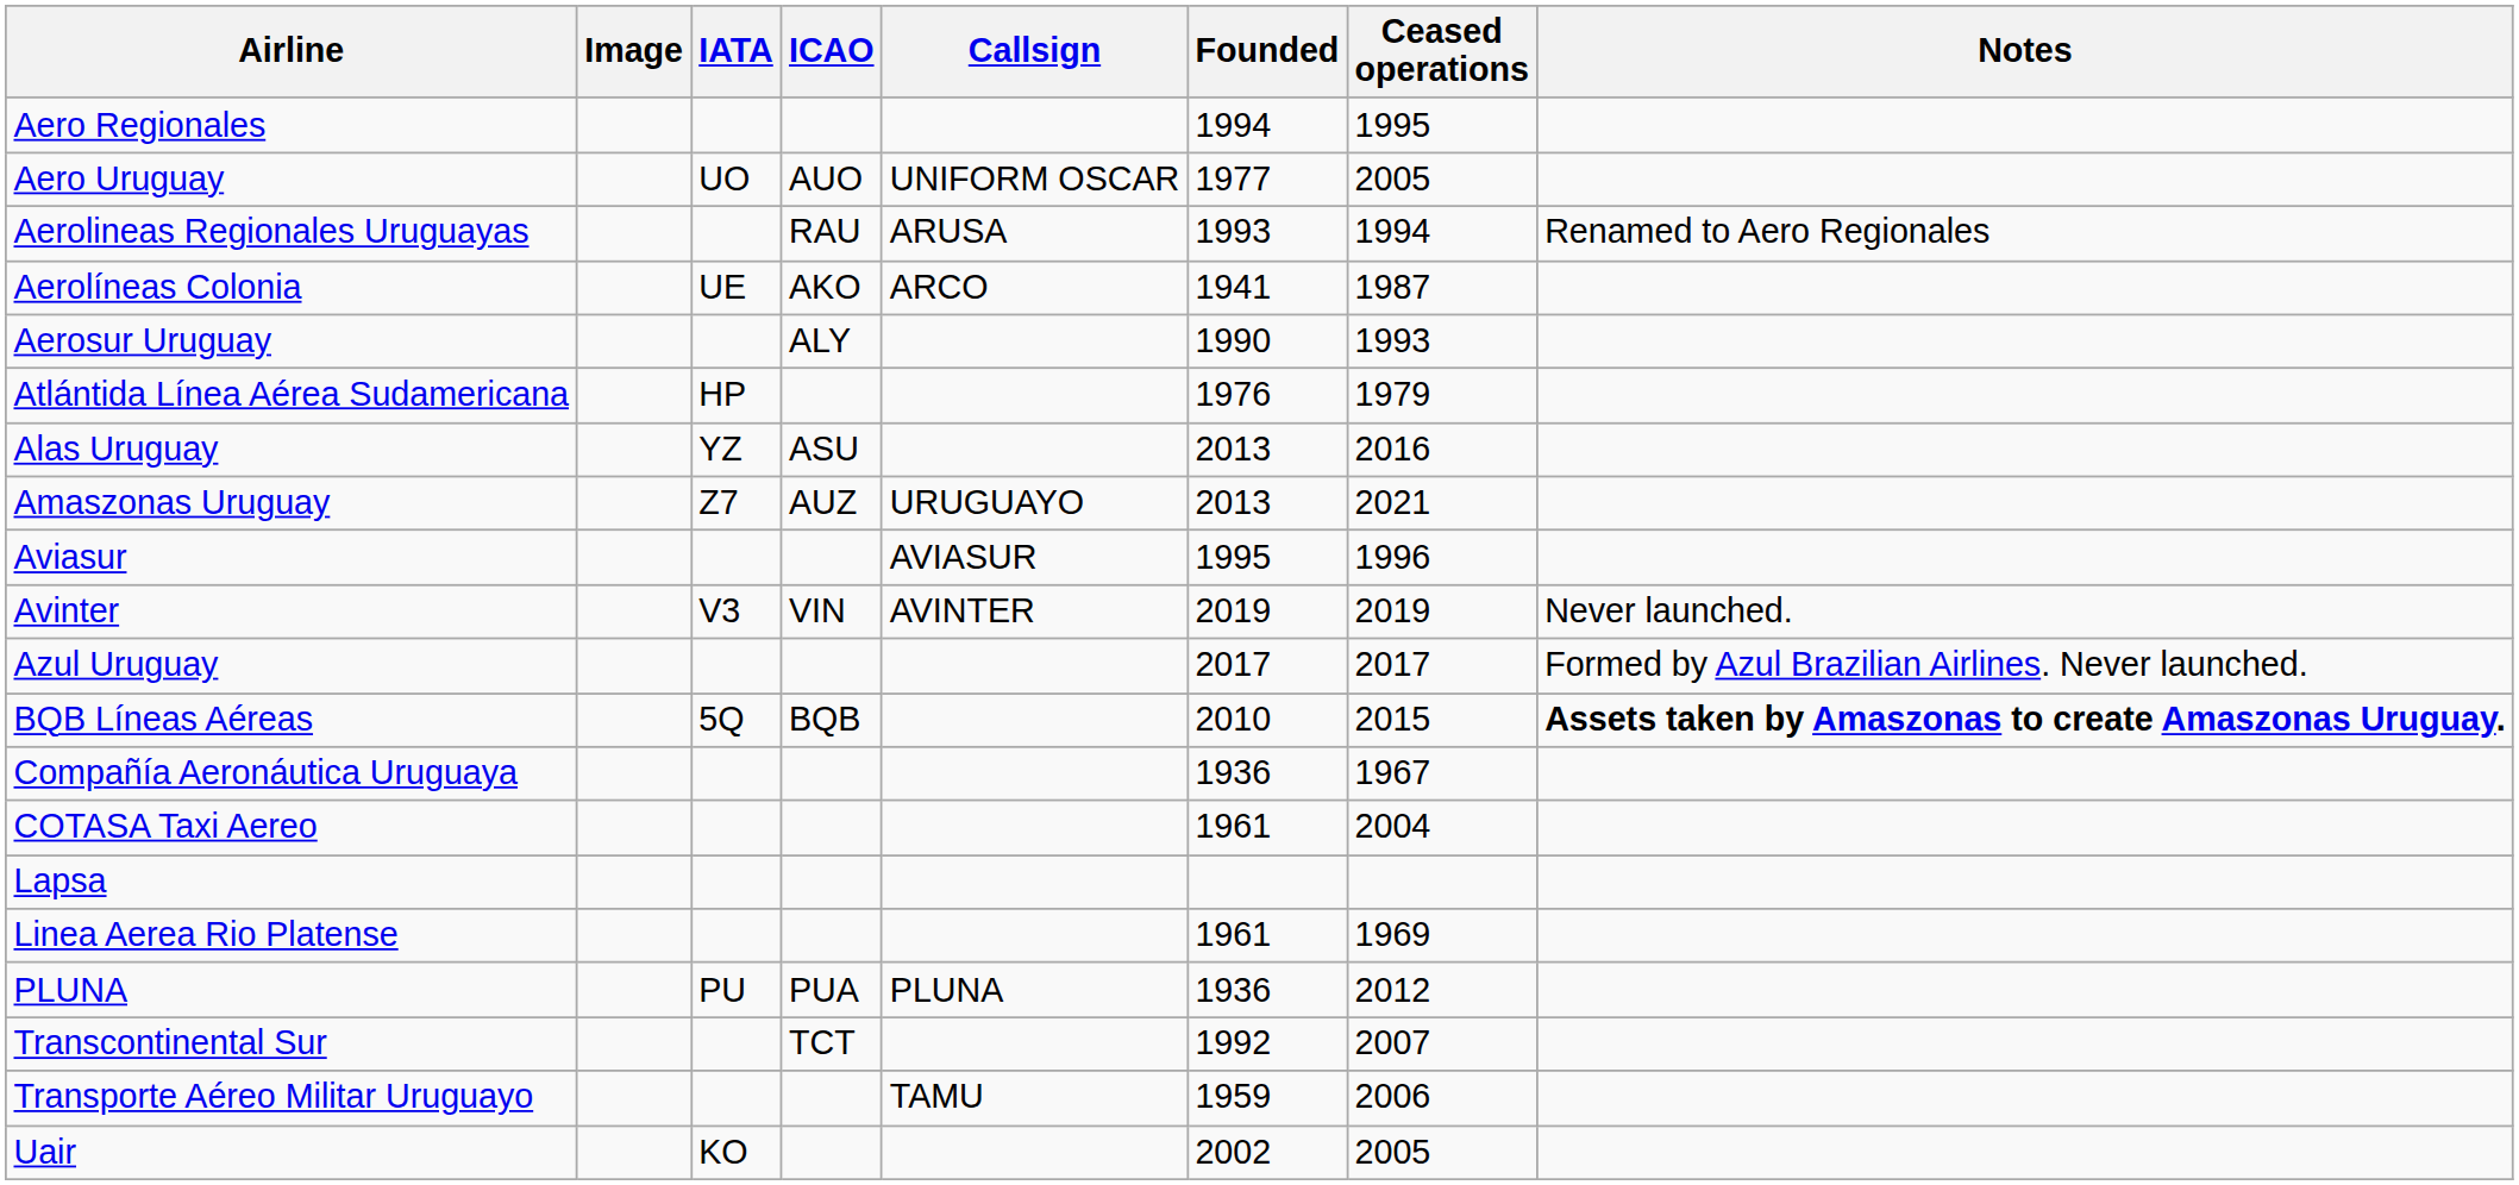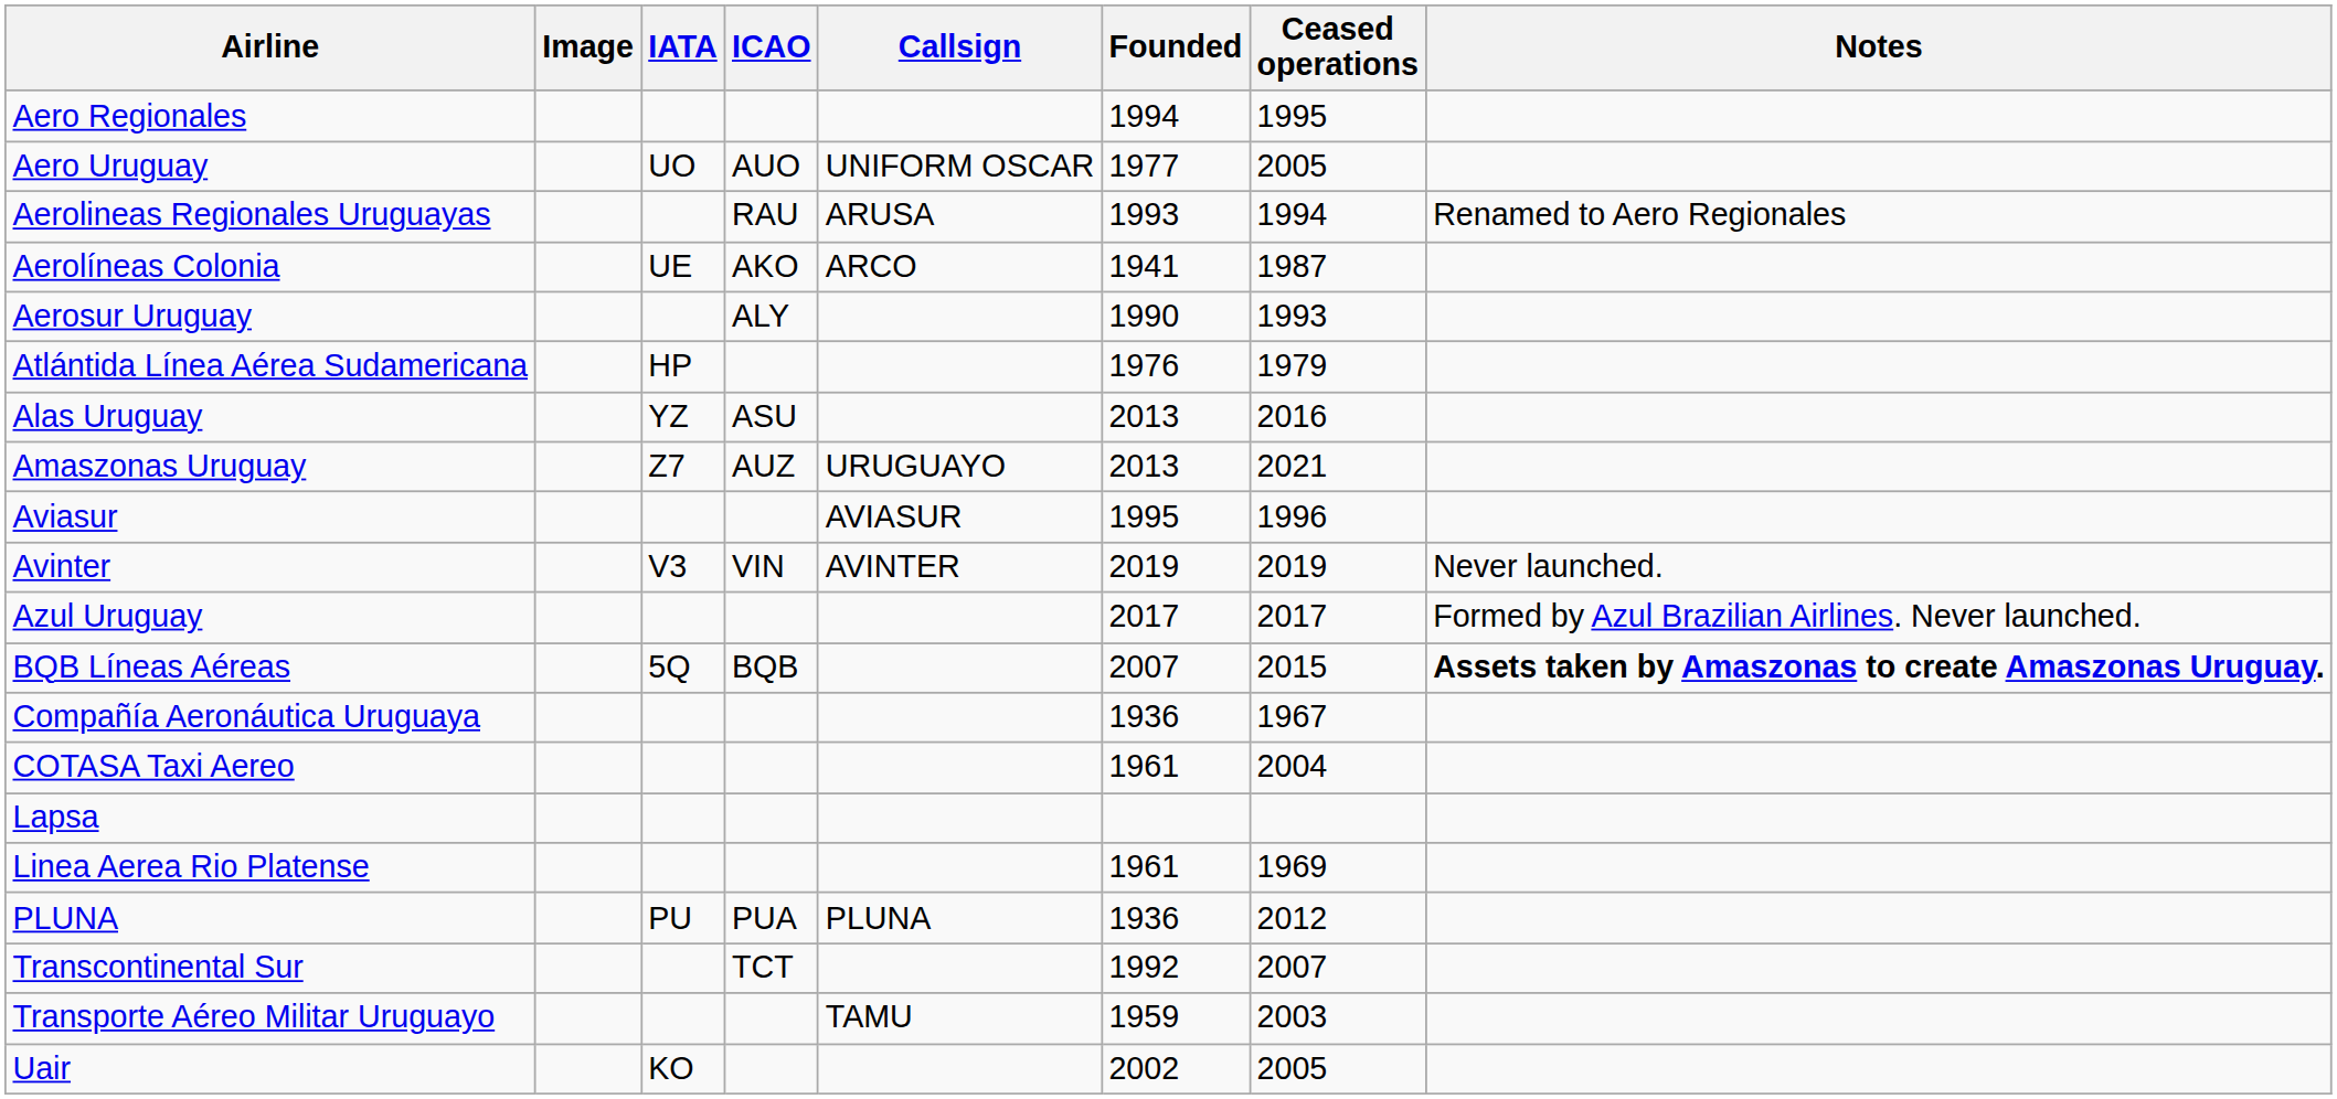BQB Líneas Aéreas | Founded: 2010 -> 2007
Transporte Aéreo Militar Uruguayo | Ceased operations: 2006 -> 2003
